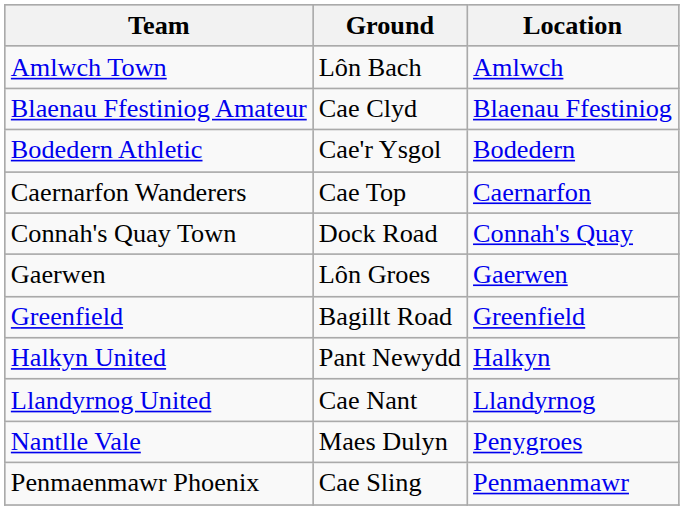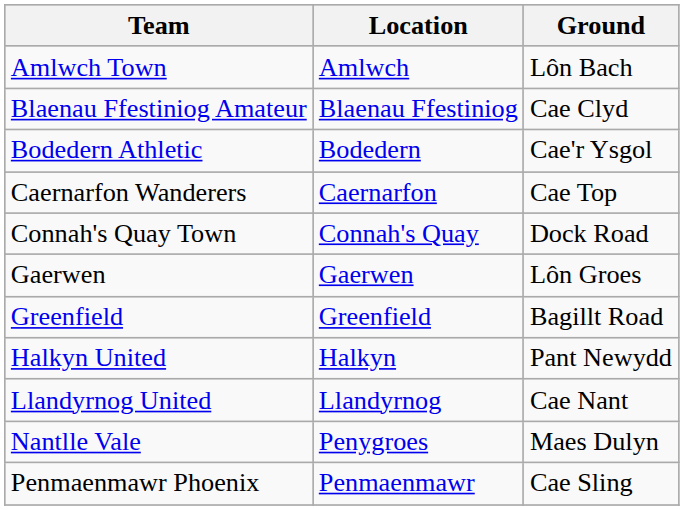columns swapped: Location <-> Ground
